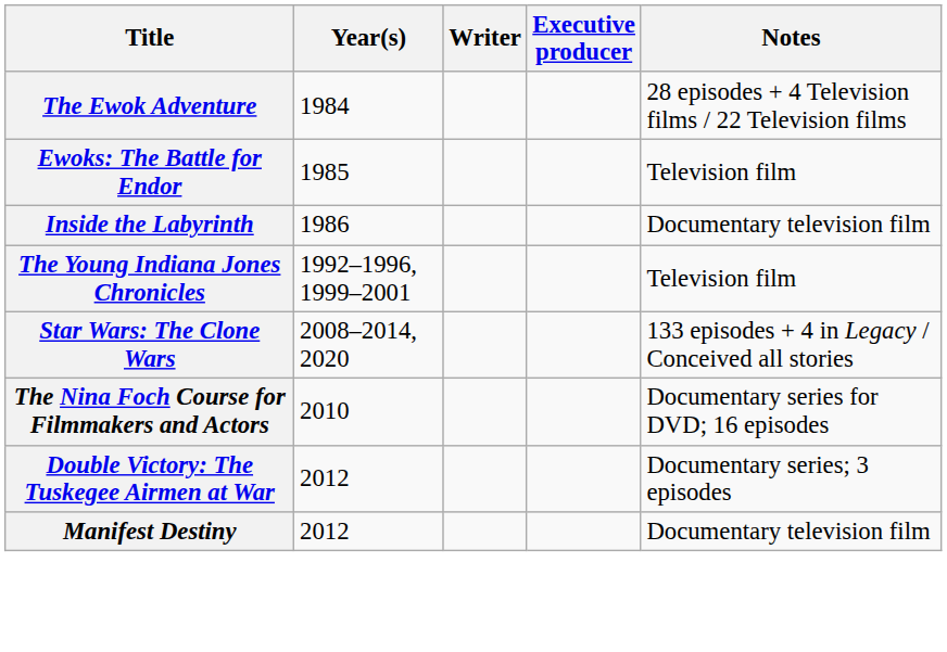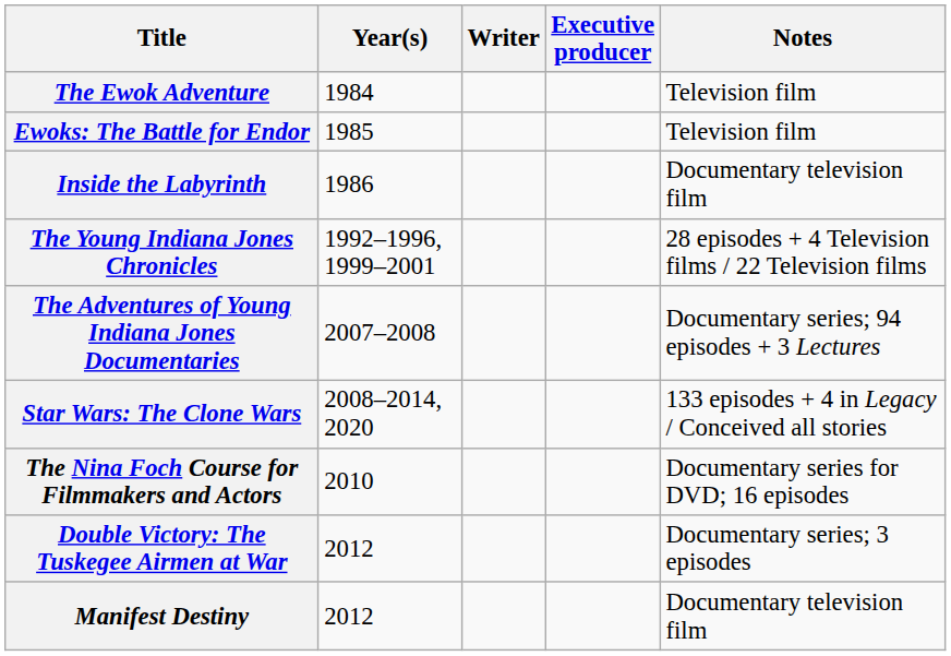The Ewok Adventure | Notes: 28 episodes + 4 Television films / 22 Television films -> Television film
The Young Indiana Jones Chronicles | Notes: Television film -> 28 episodes + 4 Television films / 22 Television films
+ row: The Adventures of Young Indiana Jones Documentaries | 2007–2008 | Documentary series; 94 episodes + 3 Lectures
